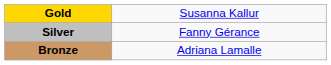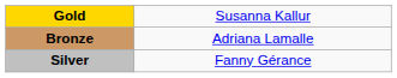rows swapped: Silver <-> Bronze
